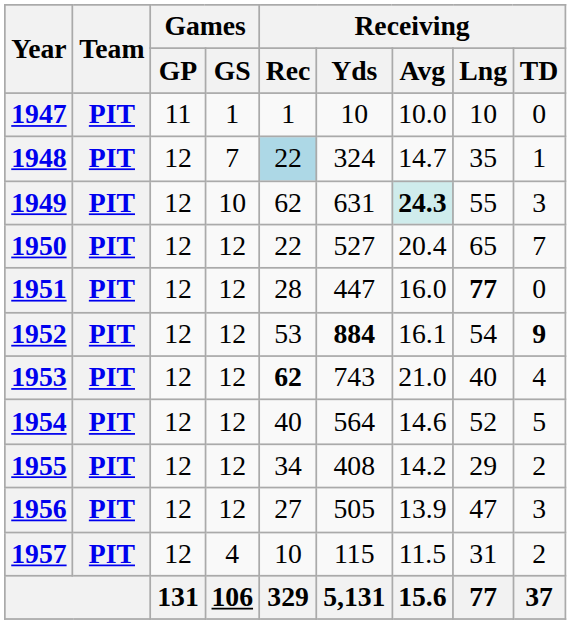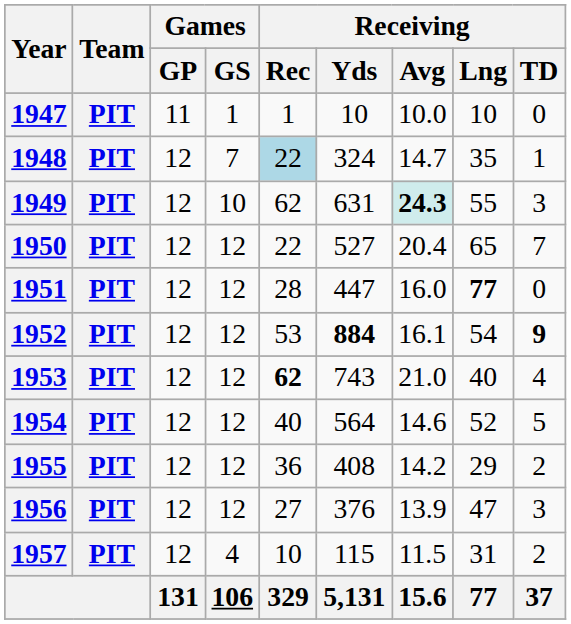1955 | Receiving / Rec: 34 -> 36
1956 | Receiving / Yds: 505 -> 376
